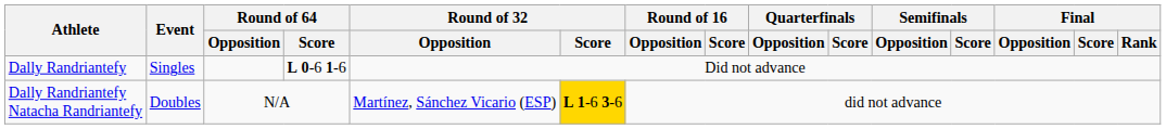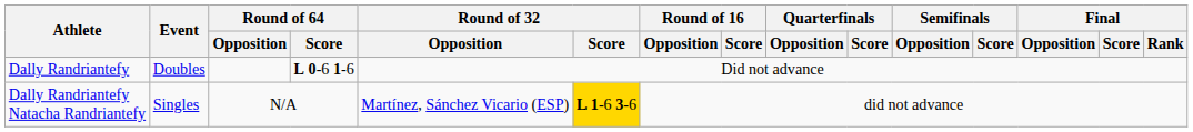Dally Randriantefy | Event: Singles -> Doubles
Dally Randriantefy Natacha Randriantefy | Event: Doubles -> Singles
